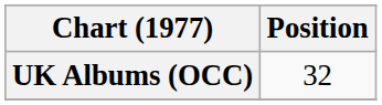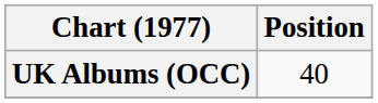UK Albums (OCC) | Position: 32 -> 40
